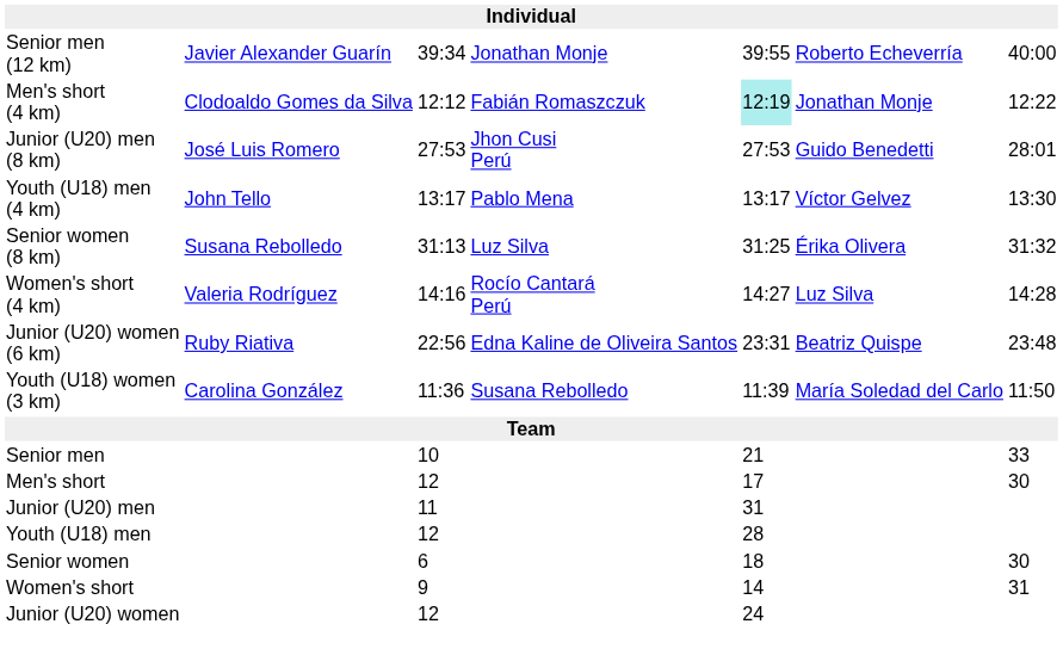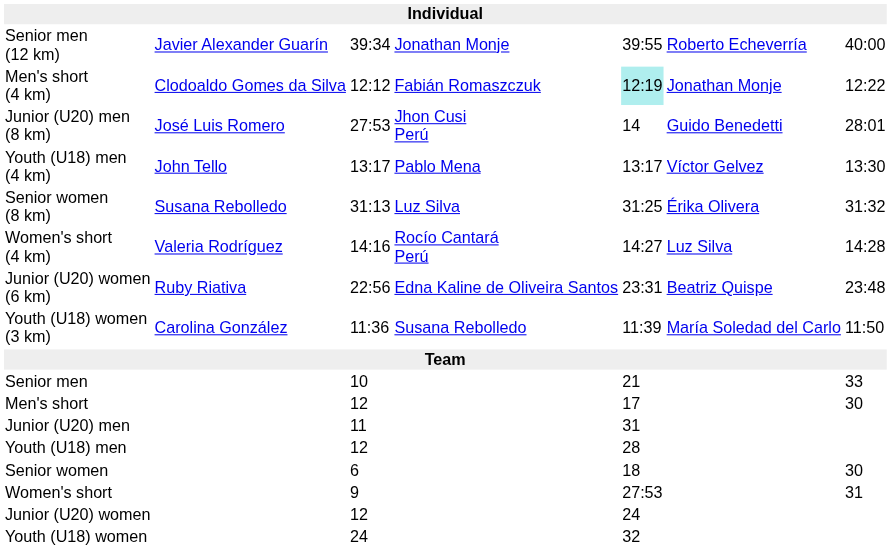Junior (U20) men (8 km) | column 5: 27:53 -> 14
Women's short | column 5: 14 -> 27:53
+ row: Youth (U18) women | 24 | 32
